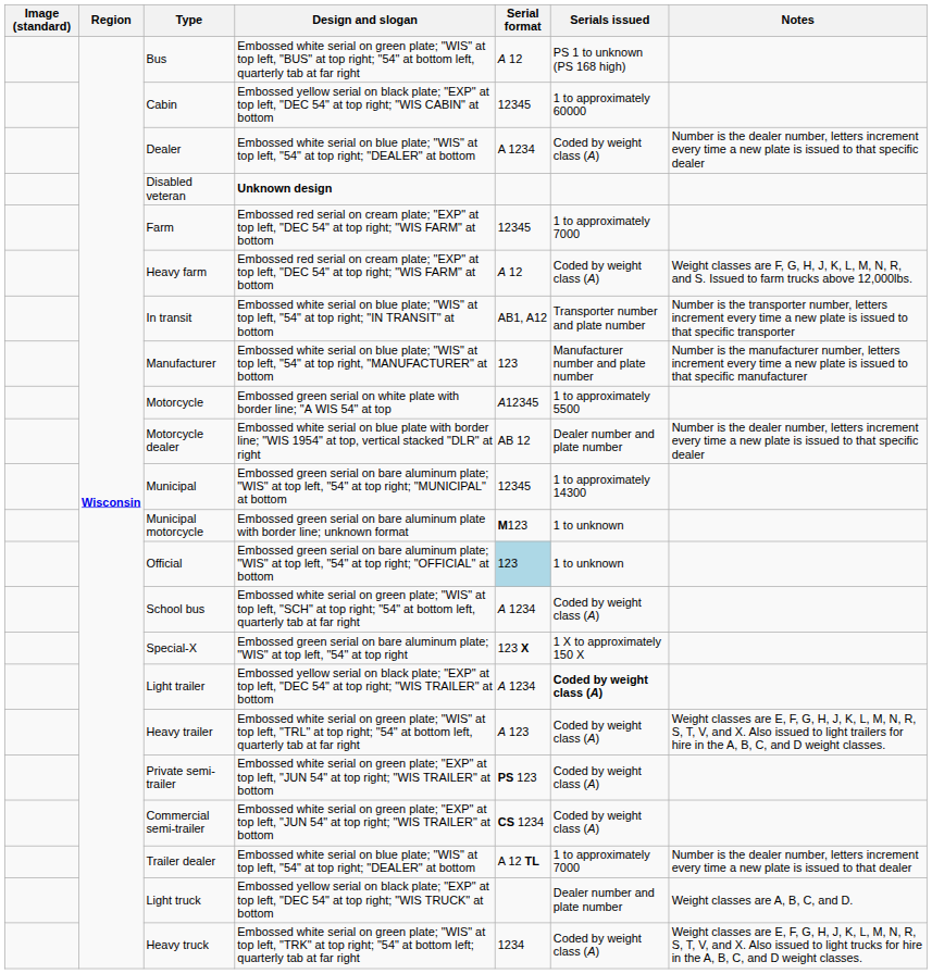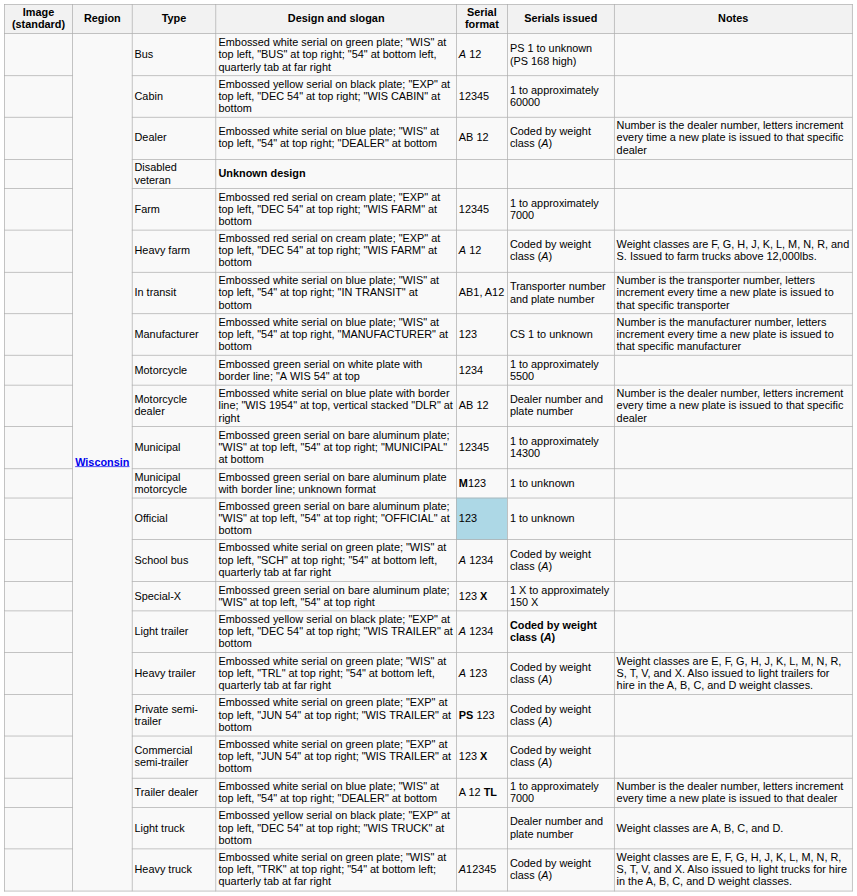Dealer | Serial format: A 1234 -> AB 12
Manufacturer | Serials issued: Manufacturer number and plate number -> CS 1 to unknown
Motorcycle | Serial format: A12345 -> 1234
Commercial semi-trailer | Serial format: CS 1234 -> 123 X
Heavy truck | Serial format: 1234 -> A12345
